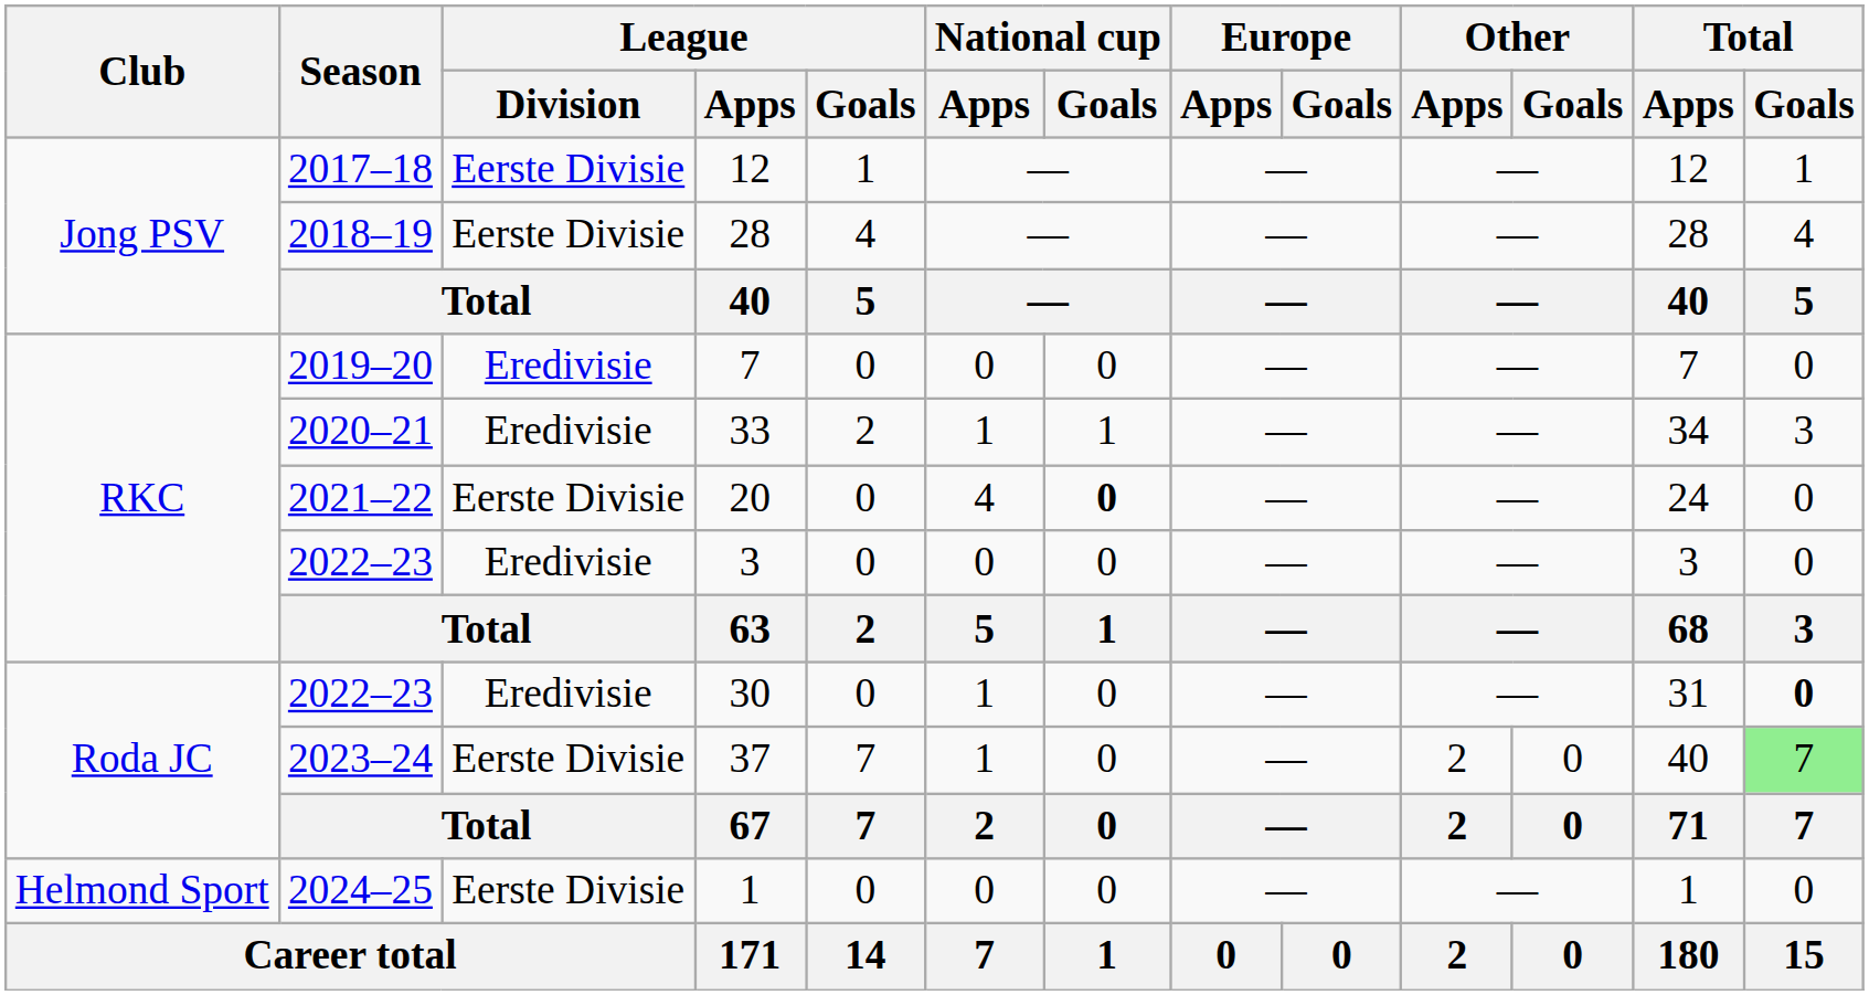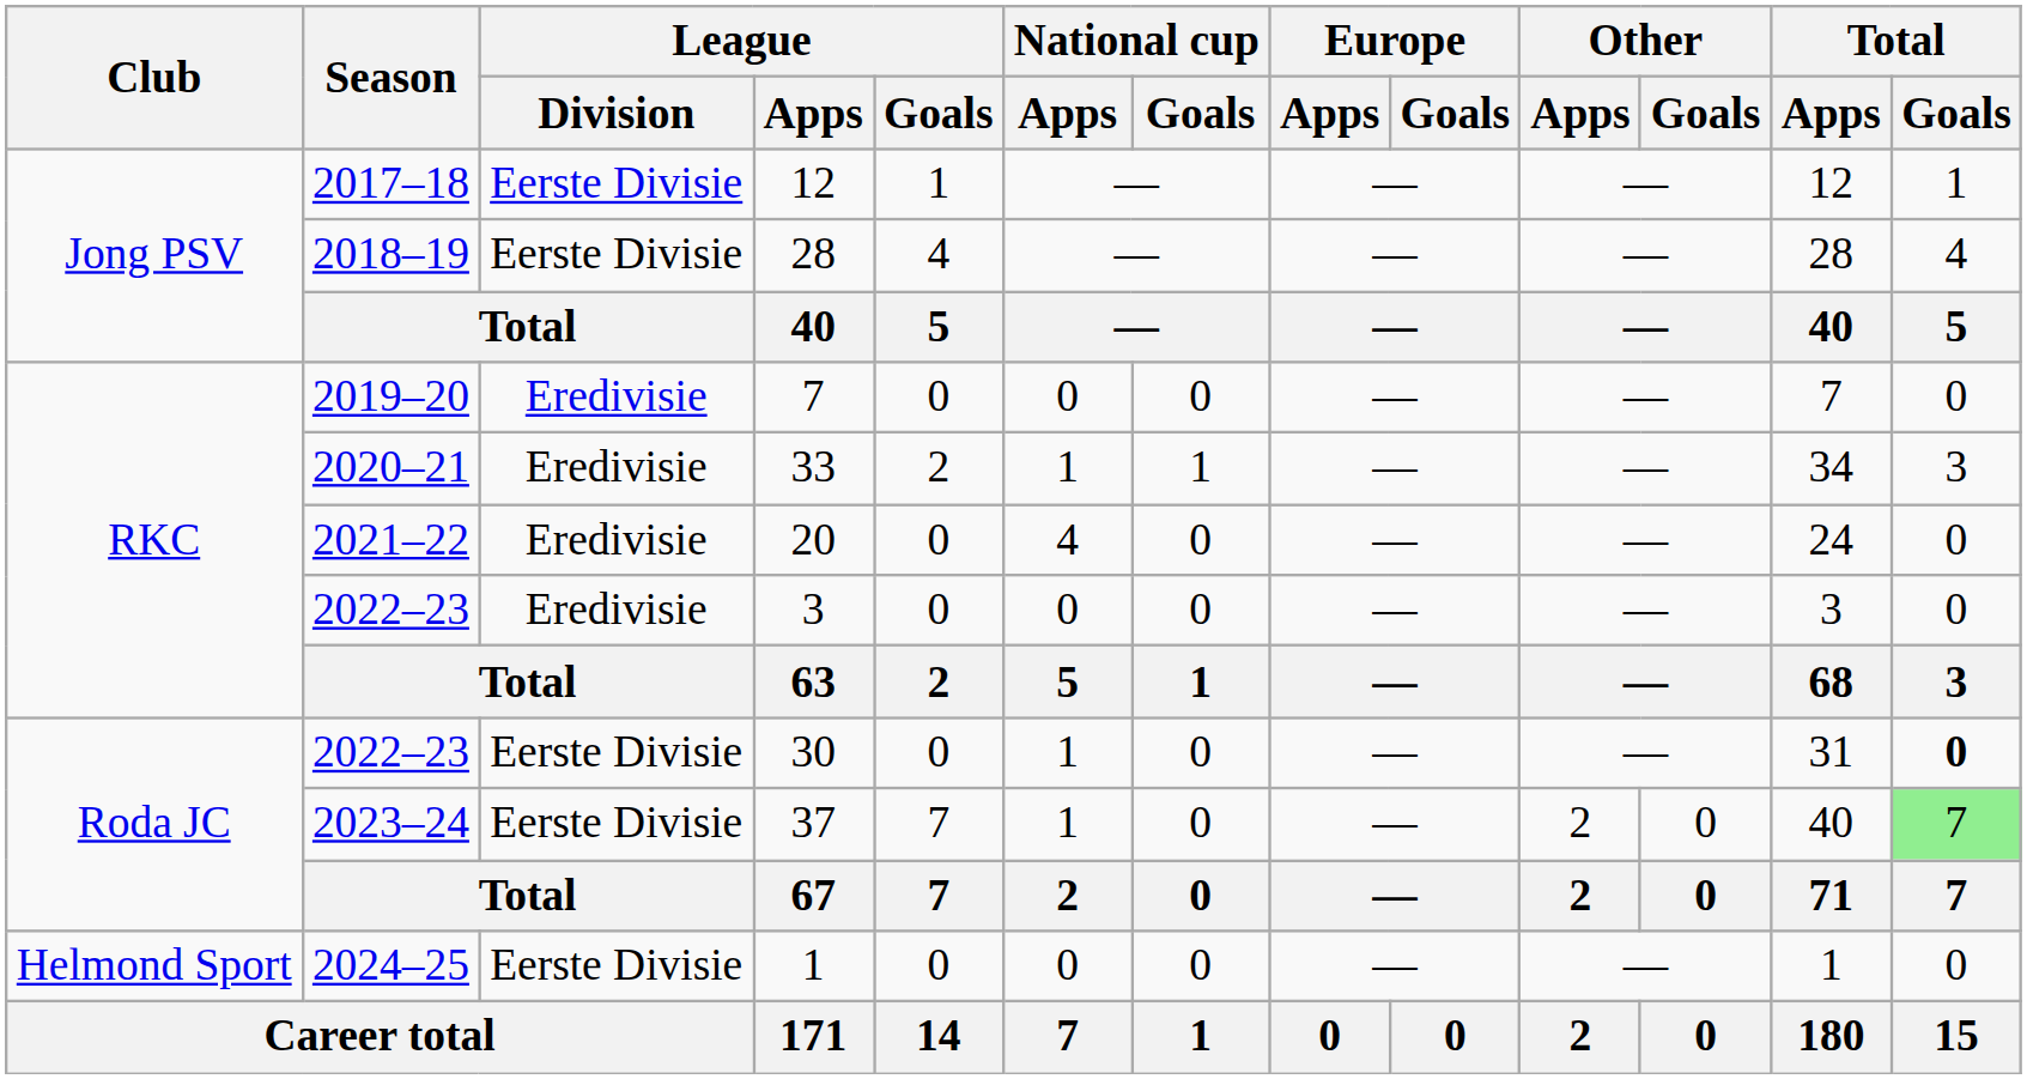20 | League / Division: Eerste Divisie -> Eredivisie
20 | National cup / Goals: bold -> normal
30 | League / Division: Eredivisie -> Eerste Divisie
